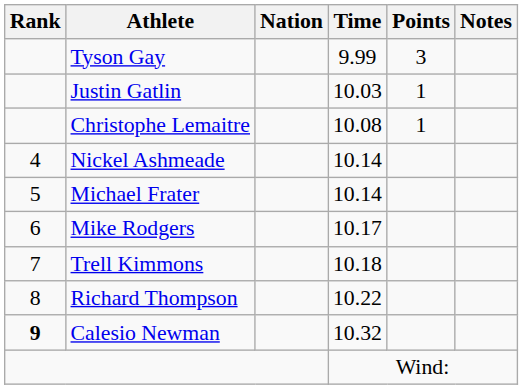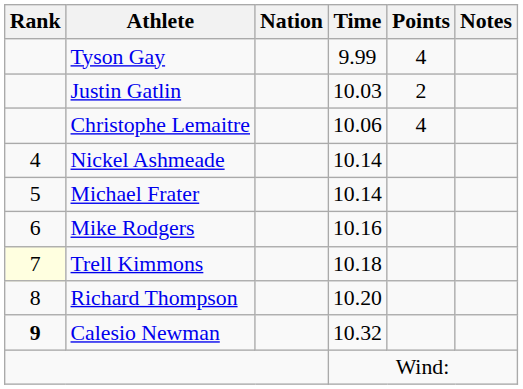Tyson Gay | Points: 3 -> 4
Justin Gatlin | Points: 1 -> 2
Christophe Lemaitre | Time: 10.08 -> 10.06
Christophe Lemaitre | Points: 1 -> 4
Mike Rodgers | Time: 10.17 -> 10.16
Trell Kimmons | Rank: no background -> lightyellow background
Richard Thompson | Time: 10.22 -> 10.20
